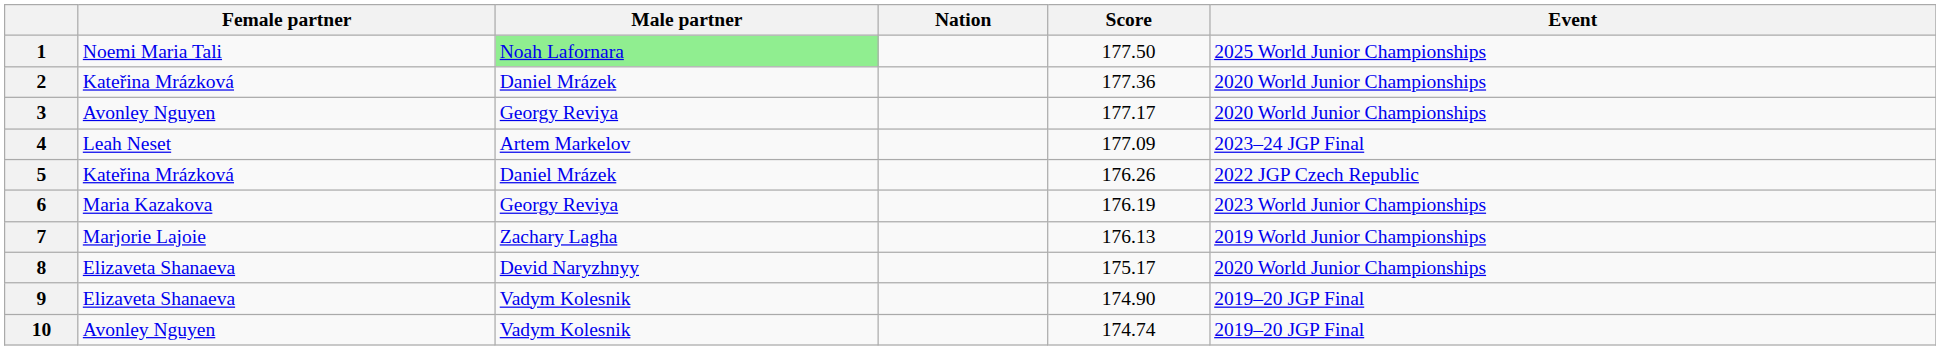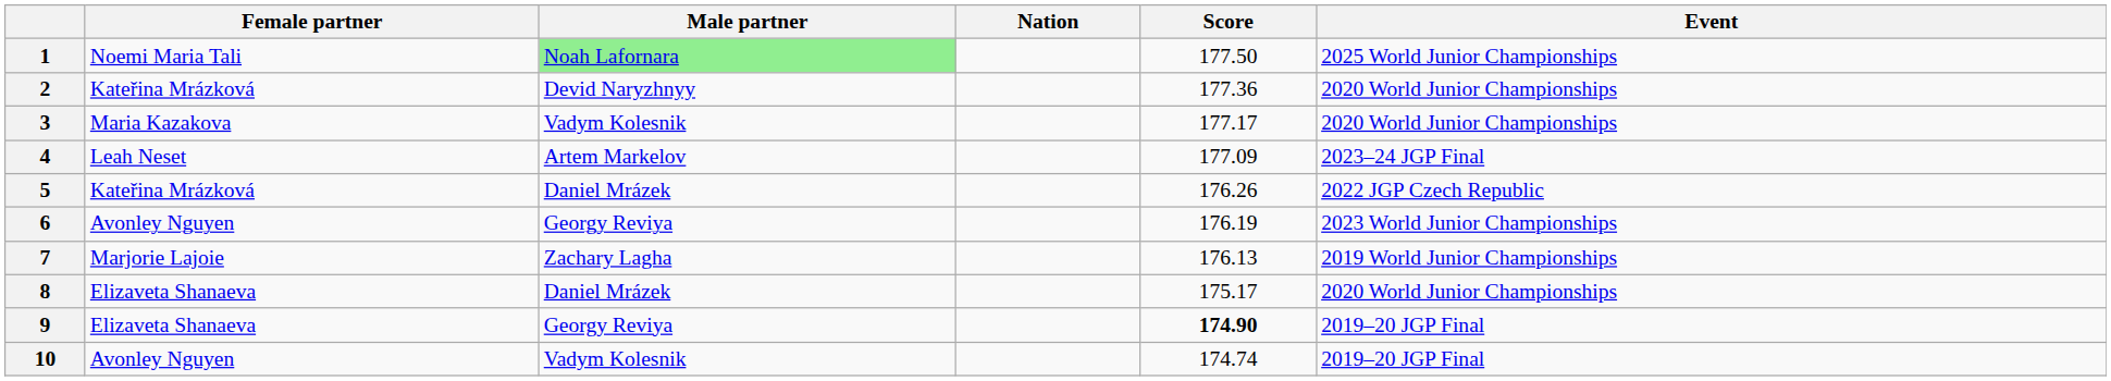2 | Male partner: Daniel Mrázek -> Devid Naryzhnyy
3 | Female partner: Avonley Nguyen -> Maria Kazakova
3 | Male partner: Georgy Reviya -> Vadym Kolesnik
6 | Female partner: Maria Kazakova -> Avonley Nguyen
8 | Male partner: Devid Naryzhnyy -> Daniel Mrázek
9 | Male partner: Vadym Kolesnik -> Georgy Reviya
9 | Score: normal -> bold
